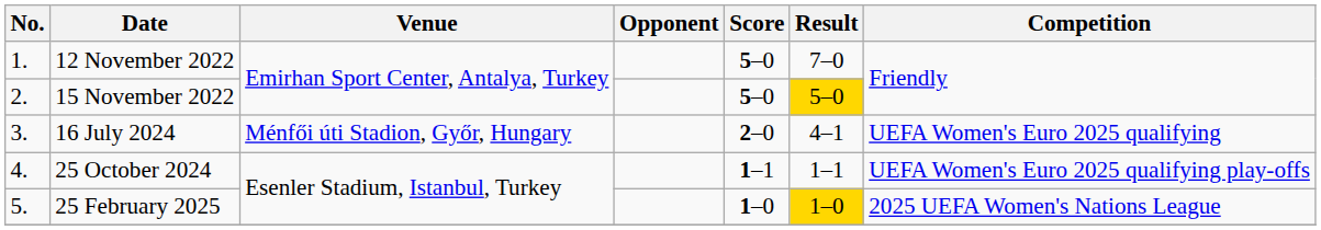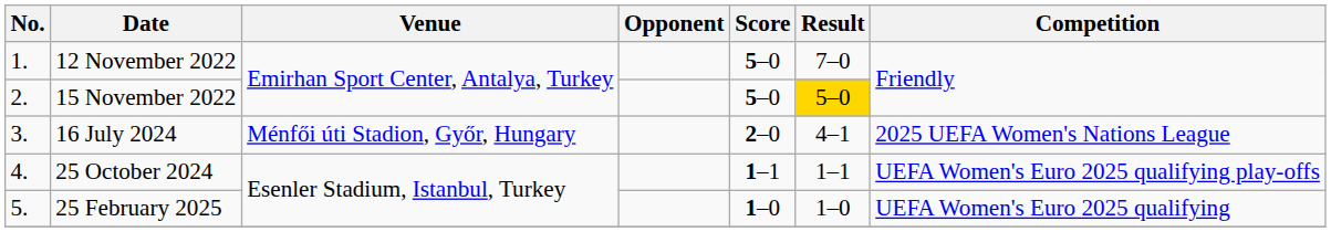16 July 2024 | Competition: UEFA Women's Euro 2025 qualifying -> 2025 UEFA Women's Nations League
25 February 2025 | Result: gold background -> no background
25 February 2025 | Competition: 2025 UEFA Women's Nations League -> UEFA Women's Euro 2025 qualifying
